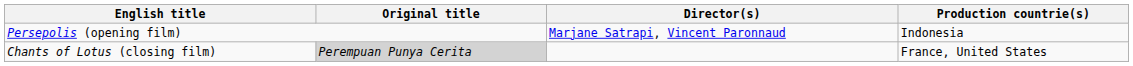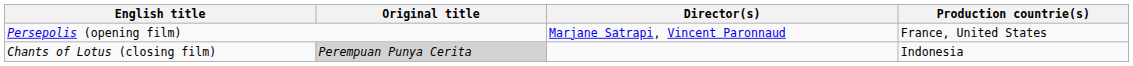Persepolis (opening film) | Production countrie(s): Indonesia -> France, United States
Chants of Lotus (closing film) | Production countrie(s): France, United States -> Indonesia
